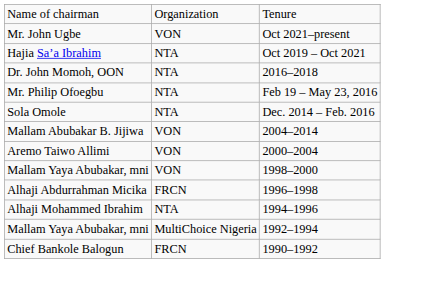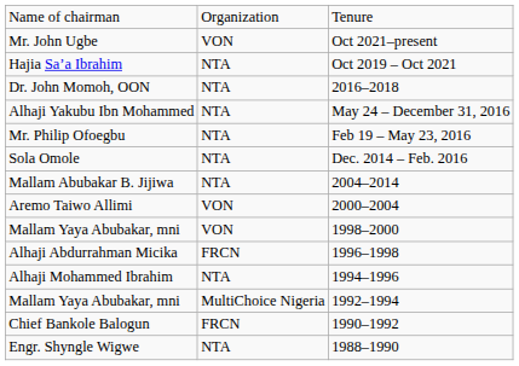+ row: Alhaji Yakubu Ibn Mohammed | NTA | May 24 – December 31, 2016
Mallam Abubakar B. Jijiwa | column 2: VON -> NTA
+ row: Engr. Shyngle Wigwe | NTA | 1988–1990
